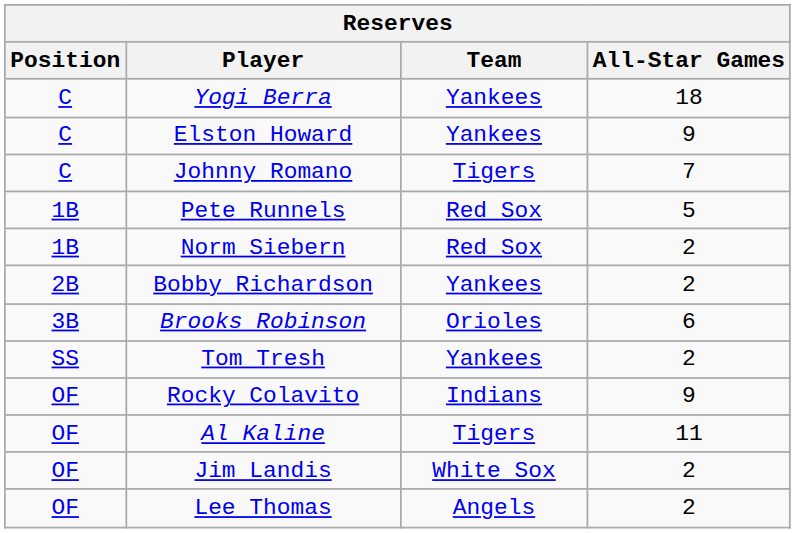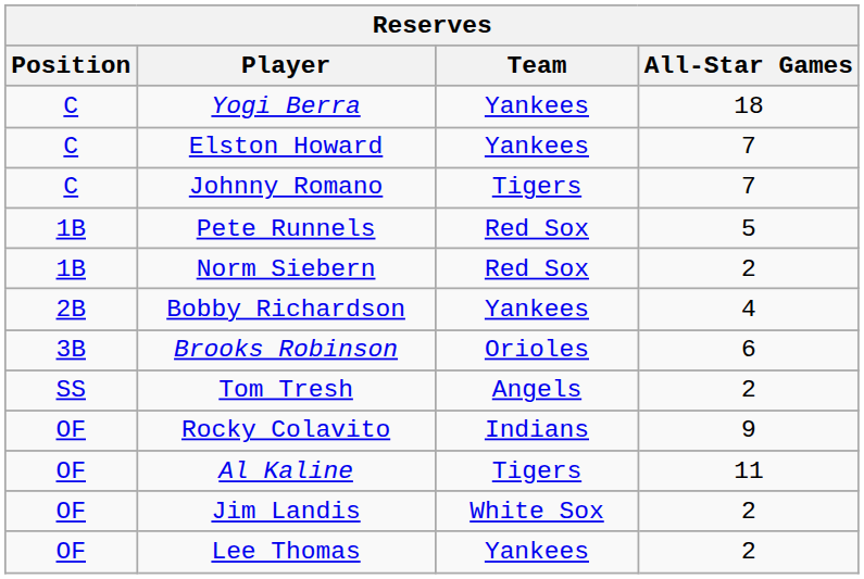Elston Howard | All-Star Games: 9 -> 7
Bobby Richardson | All-Star Games: 2 -> 4
Tom Tresh | Team: Yankees -> Angels
Lee Thomas | Team: Angels -> Yankees
